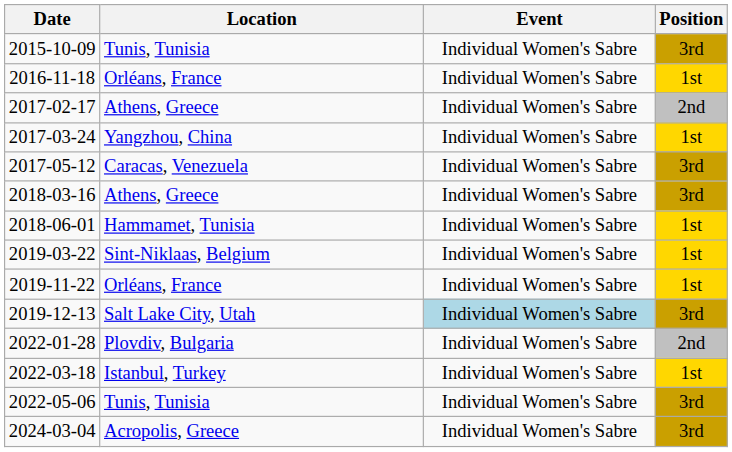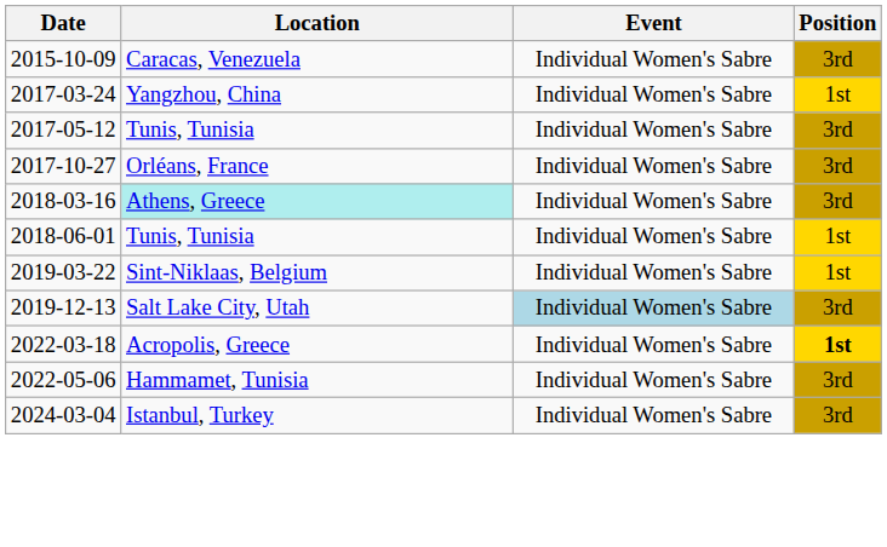2015-10-09 | Location: Tunis, Tunisia -> Caracas, Venezuela
- row: 2016-11-18 | Orléans, France | Individual Women's Sabre | 1st
- row: 2017-02-17 | Athens, Greece | Individual Women's Sabre | 2nd
2017-05-12 | Location: Caracas, Venezuela -> Tunis, Tunisia
+ row: 2017-10-27 | Orléans, France | Individual Women's Sabre | 3rd
2018-03-16 | Location: no background -> paleturquoise background
2018-06-01 | Location: Hammamet, Tunisia -> Tunis, Tunisia
- row: 2019-11-22 | Orléans, France | Individual Women's Sabre | 1st
- row: 2022-01-28 | Plovdiv, Bulgaria | Individual Women's Sabre | 2nd
2022-03-18 | Location: Istanbul, Turkey -> Acropolis, Greece
2022-03-18 | Position: normal -> bold
2022-05-06 | Location: Tunis, Tunisia -> Hammamet, Tunisia
2024-03-04 | Location: Acropolis, Greece -> Istanbul, Turkey
